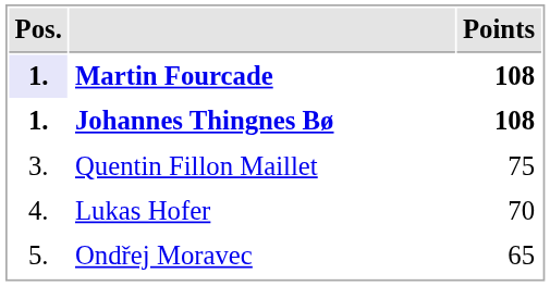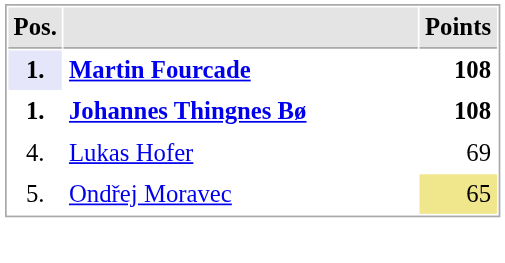- row: 3. | Quentin Fillon Maillet | 75
Lukas Hofer | Points: 70 -> 69
Ondřej Moravec | Points: no background -> khaki background
